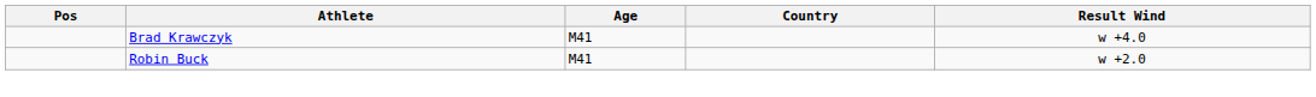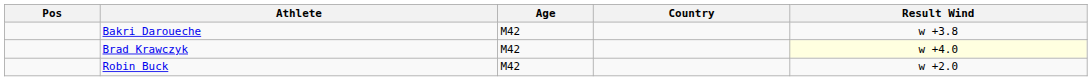+ row: Bakri Daroueche | M42 | w +3.8
Brad Krawczyk | Age: M41 -> M42
Brad Krawczyk | Result Wind: no background -> lightyellow background
Robin Buck | Age: M41 -> M42
